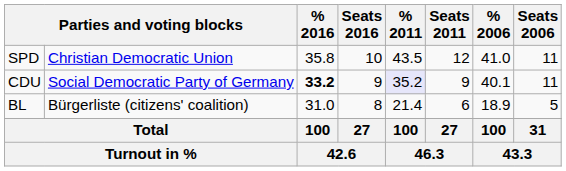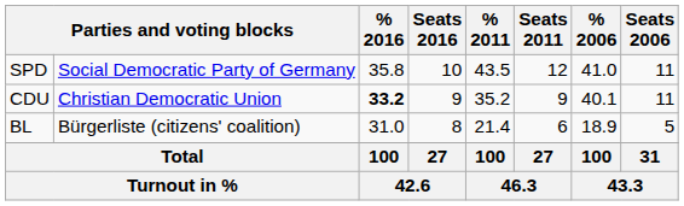SPD | column 2: Christian Democratic Union -> Social Democratic Party of Germany
CDU | column 2: Social Democratic Party of Germany -> Christian Democratic Union
CDU | % 2011: lavender background -> no background
